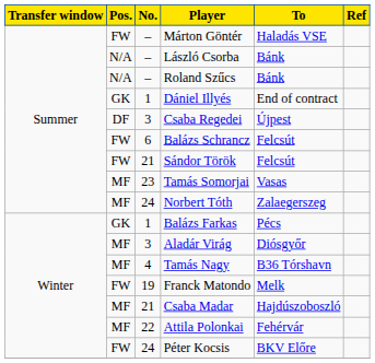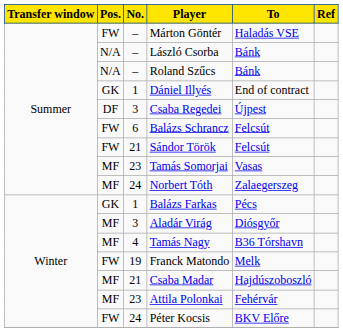Attila Polonkai | No.: 22 -> 23
